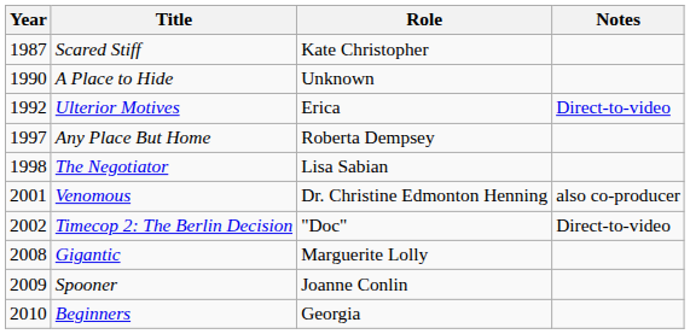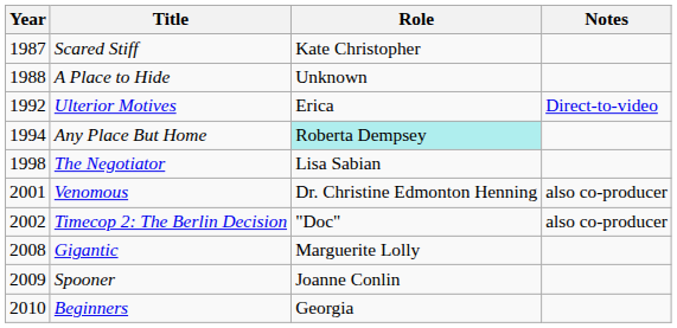A Place to Hide | Year: 1990 -> 1988
Any Place But Home | Year: 1997 -> 1994
Any Place But Home | Role: no background -> paleturquoise background
Timecop 2: The Berlin Decision | Notes: Direct-to-video -> also co-producer
